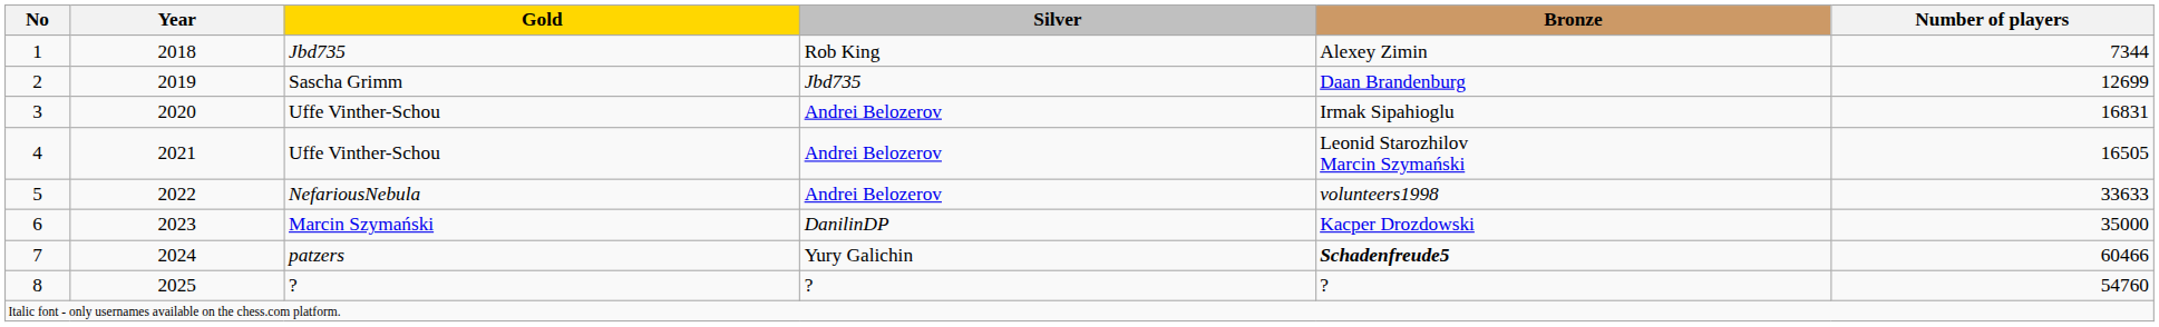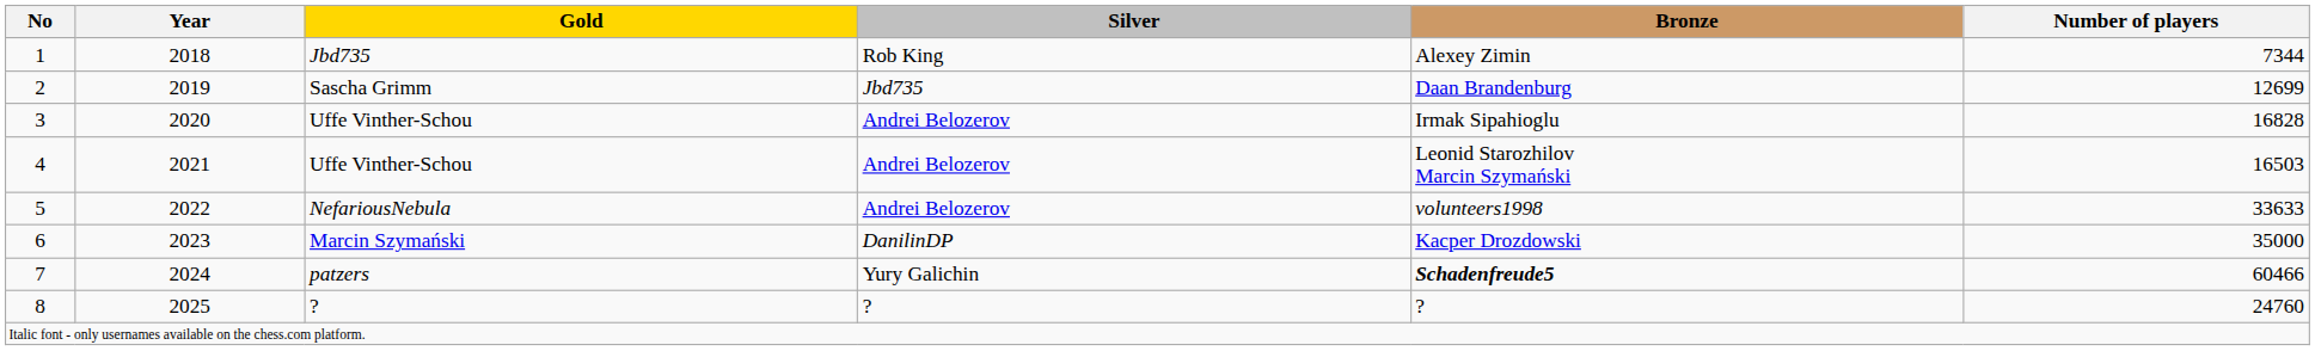3 | Number of players: 16831 -> 16828
4 | Number of players: 16505 -> 16503
8 | Number of players: 54760 -> 24760
